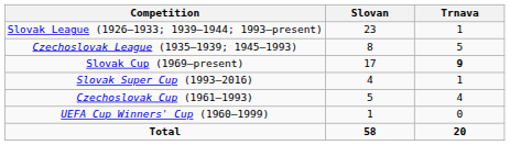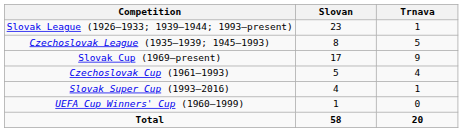Slovak Cup (1969–present) | Trnava: bold -> normal
rows swapped: Czechoslovak Cup (1961–1993) <-> Slovak Super Cup (1993–2016)
